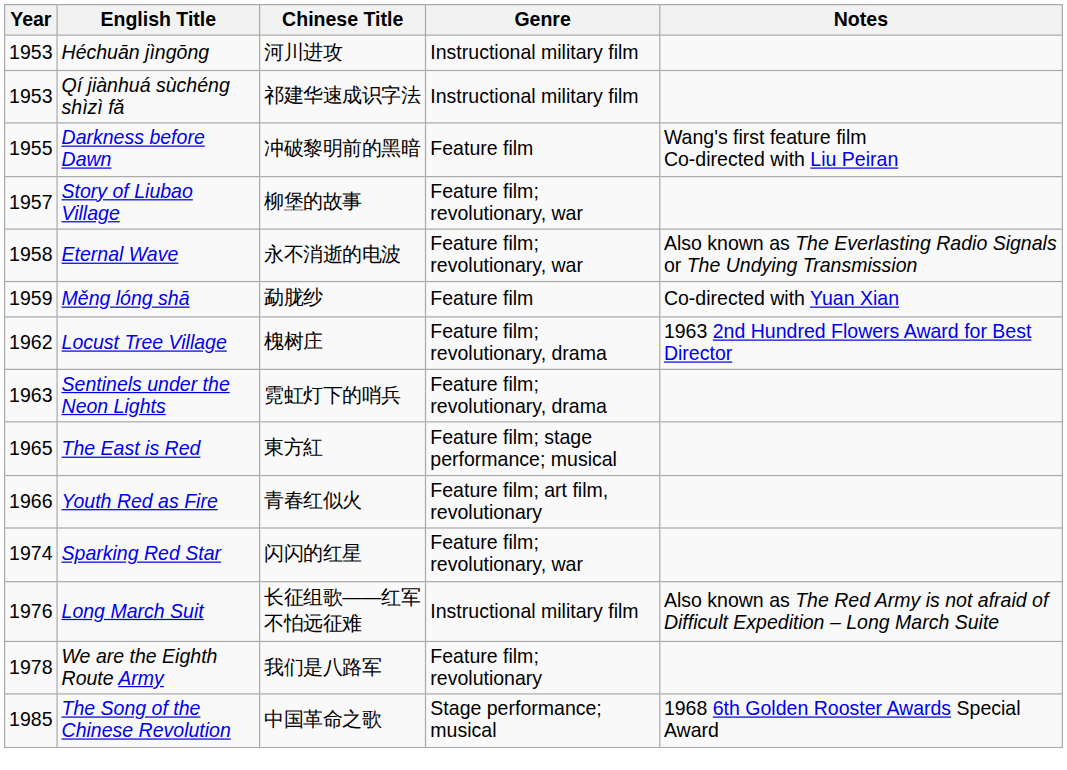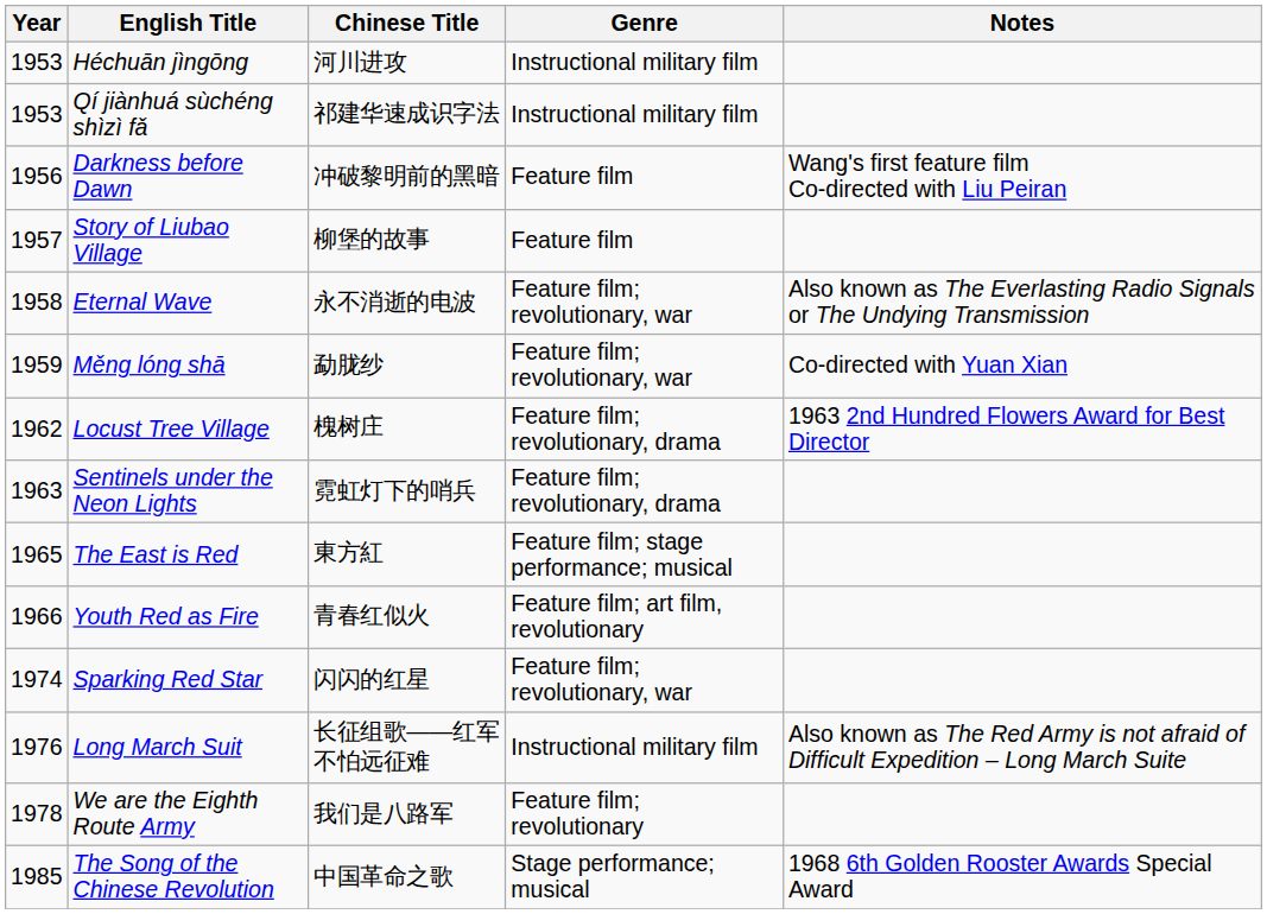Darkness before Dawn | Year: 1955 -> 1956
Story of Liubao Village | Genre: Feature film; revolutionary, war -> Feature film
Měng lóng shā | Genre: Feature film -> Feature film; revolutionary, war
